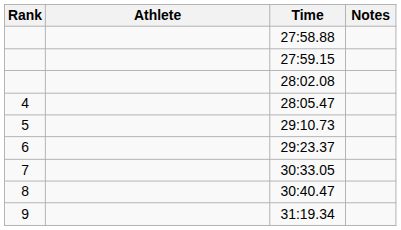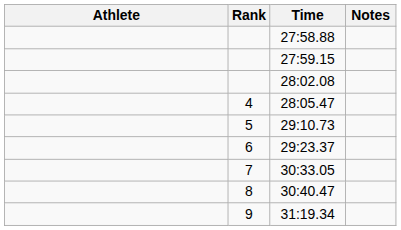columns swapped: Rank <-> Athlete
